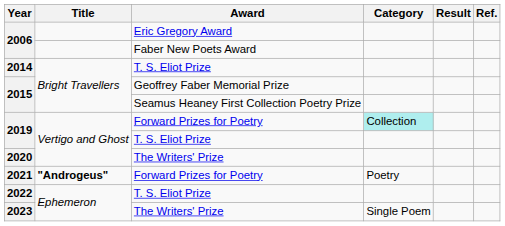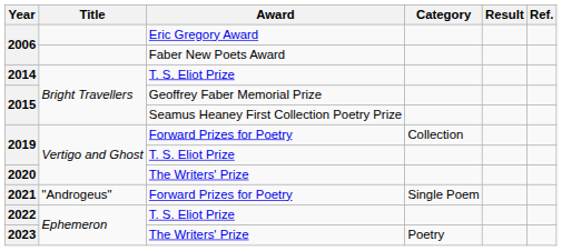2019 / Forward Prizes for Poetry | Category: paleturquoise background -> no background
2021 | Title: bold -> normal
2021 | Category: Poetry -> Single Poem
2023 | Category: Single Poem -> Poetry
